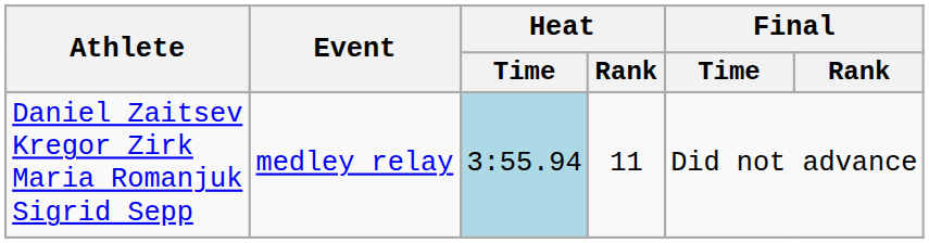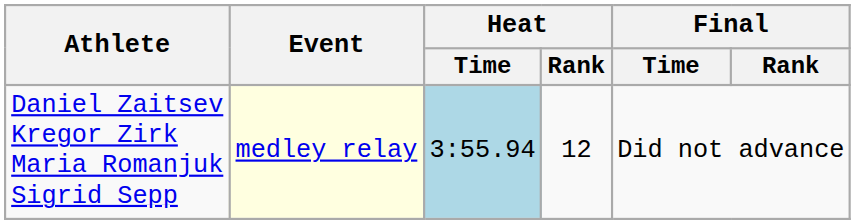Daniel Zaitsev Kregor Zirk Maria Romanjuk Sigrid Sepp | Event: no background -> lightyellow background
Daniel Zaitsev Kregor Zirk Maria Romanjuk Sigrid Sepp | Heat / Rank: 11 -> 12
